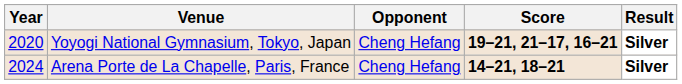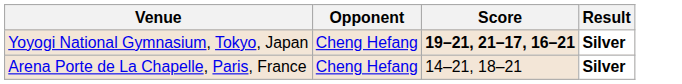- column: Year | 2020 | 2024
Arena Porte de La Chapelle, Paris, France | Score: bold -> normal
